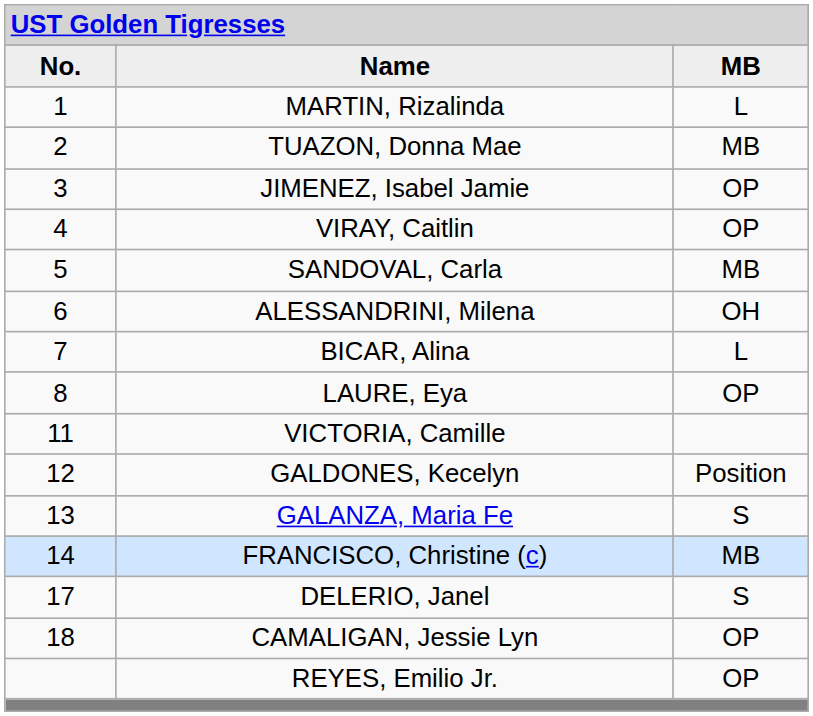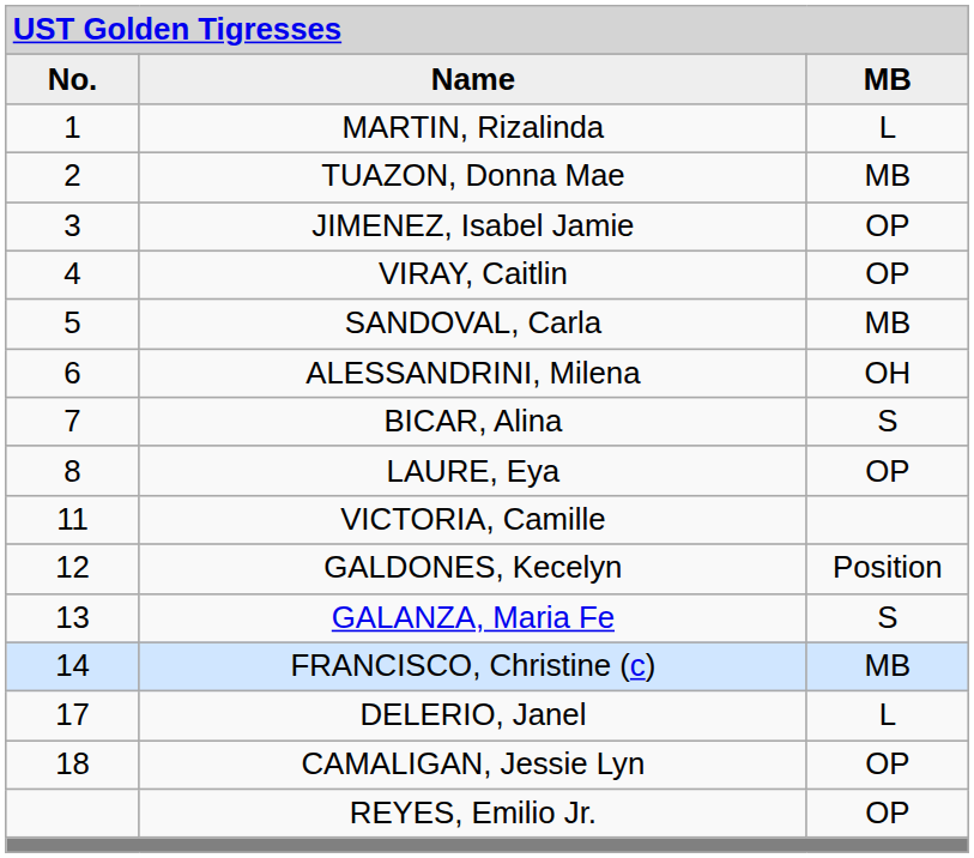BICAR, Alina | column 3: L -> S
DELERIO, Janel | column 3: S -> L
